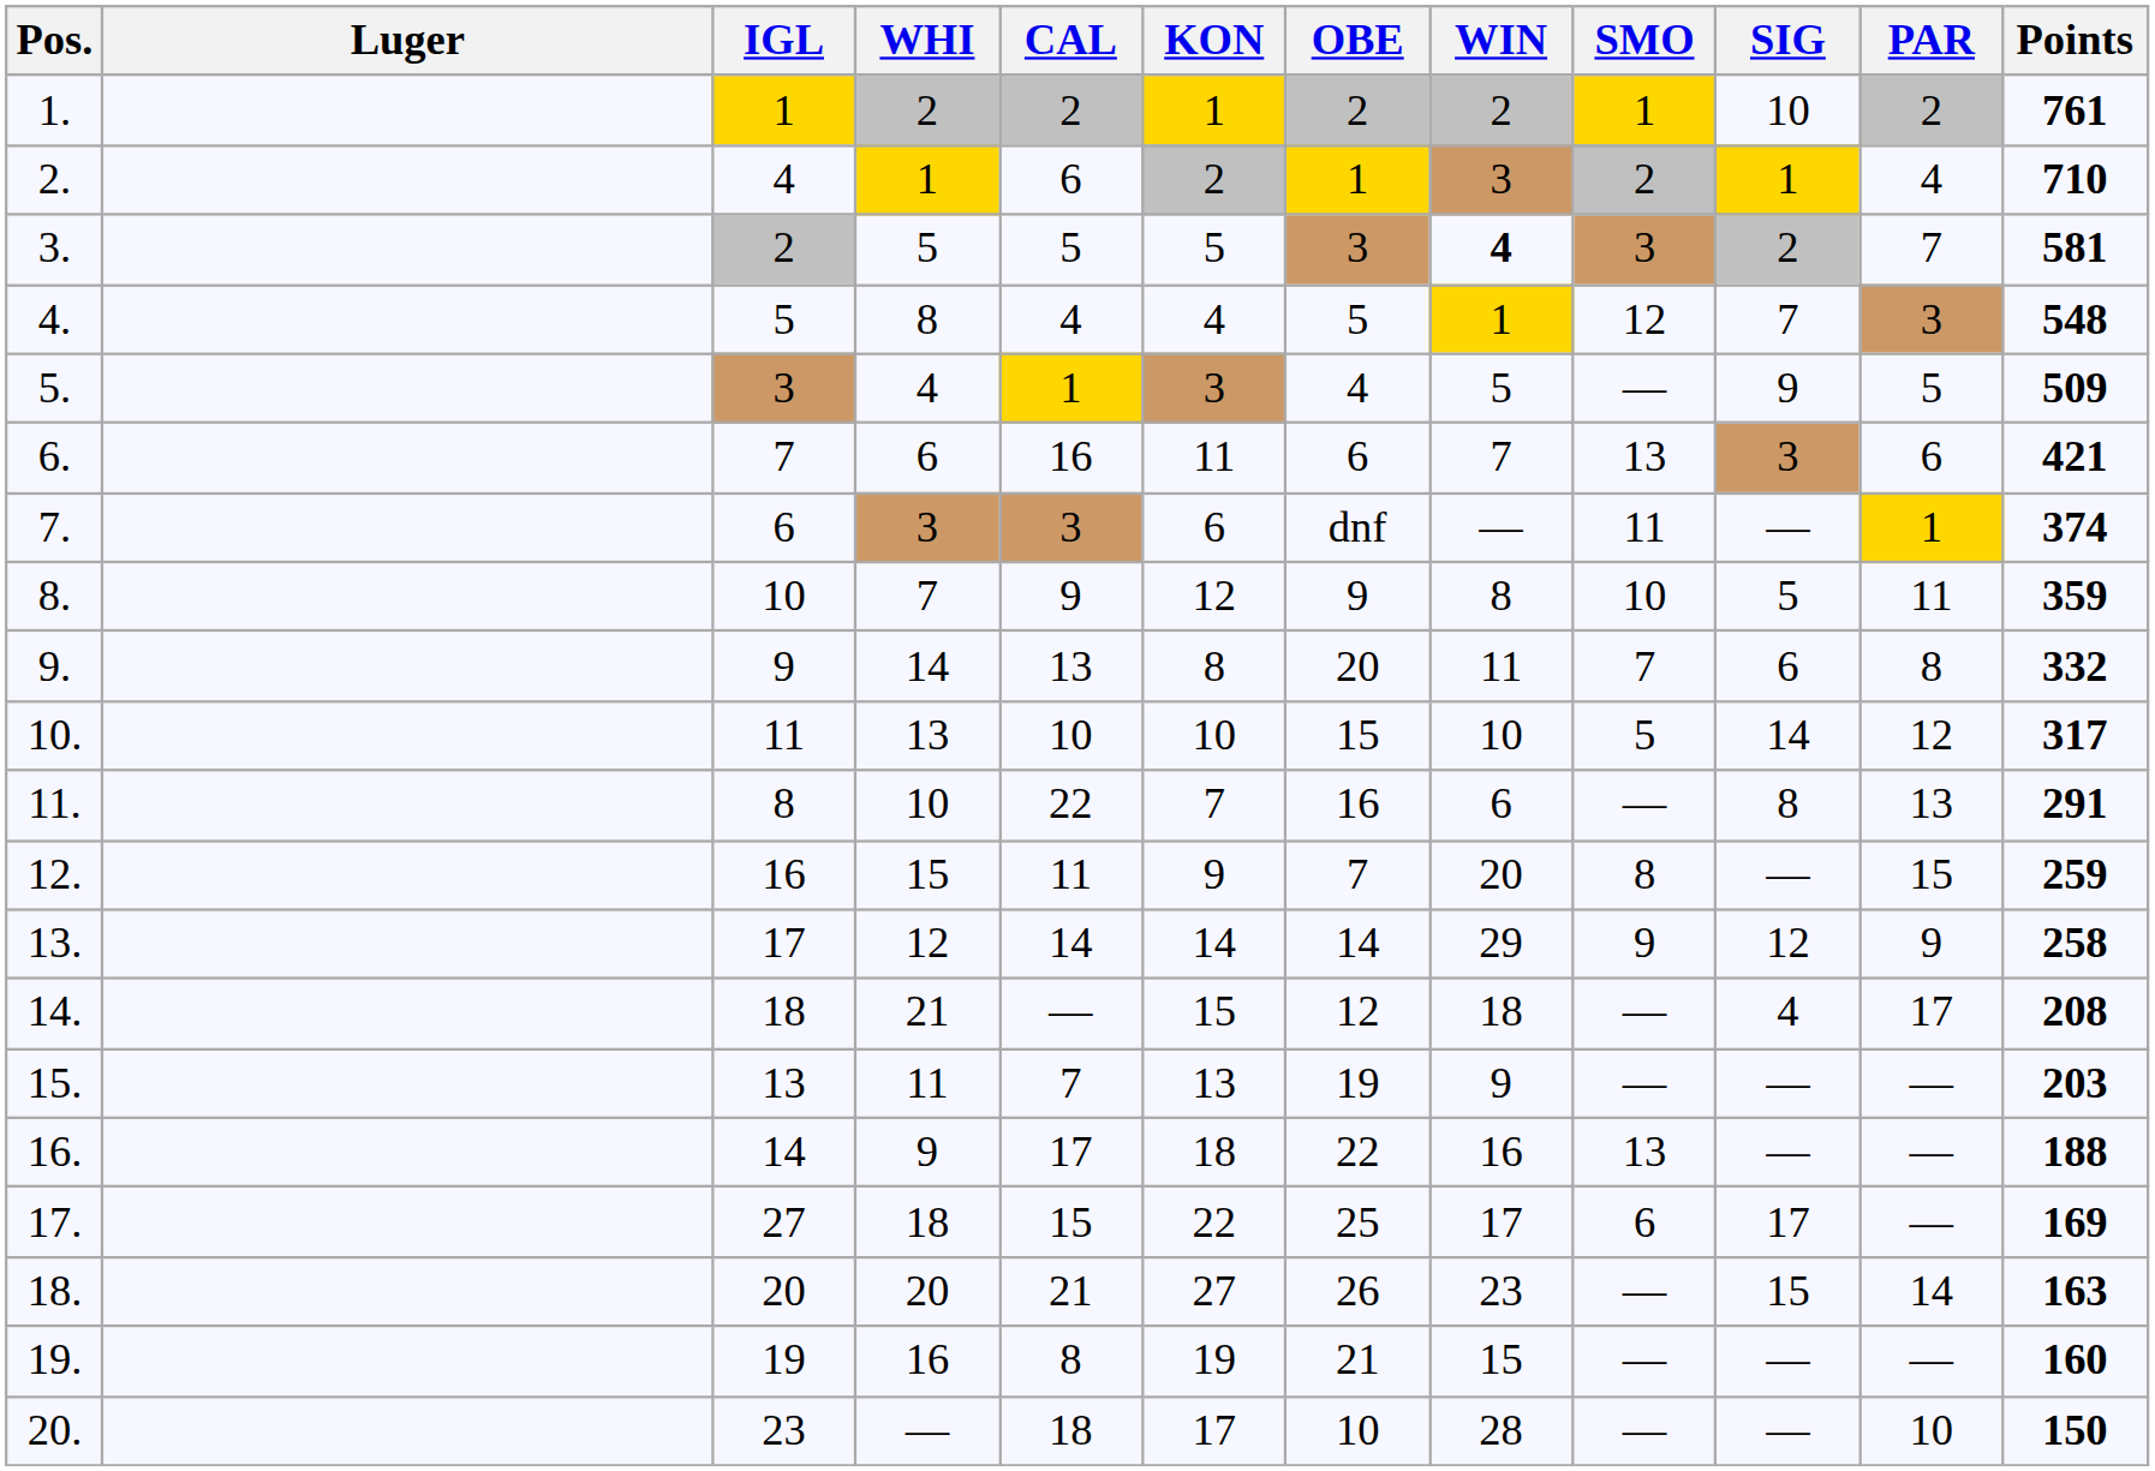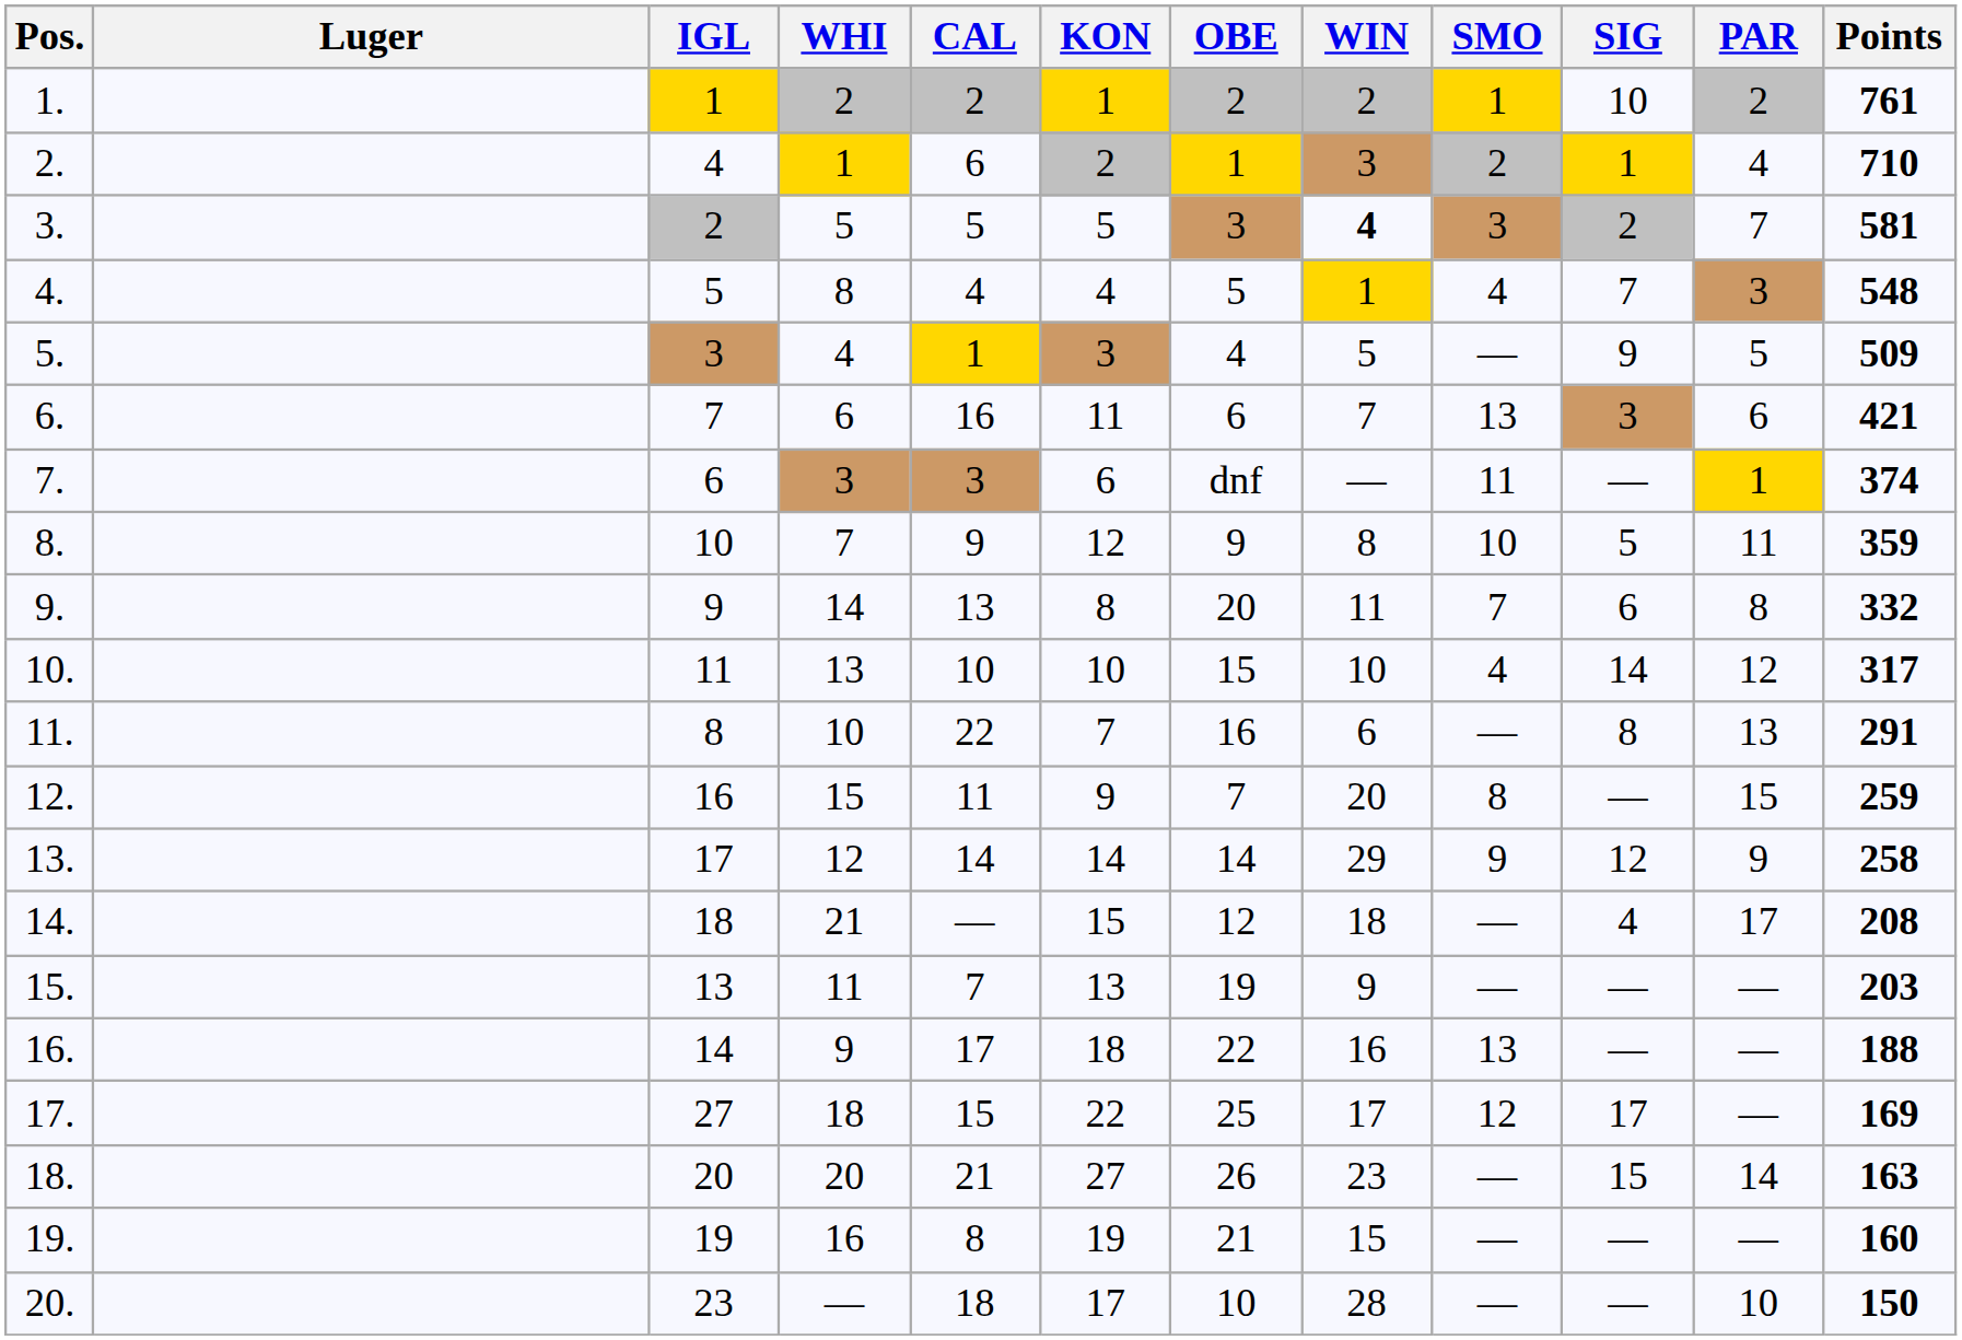4. | SMO: 12 -> 4
10. | SMO: 5 -> 4
17. | SMO: 6 -> 12
